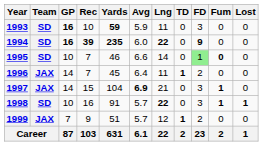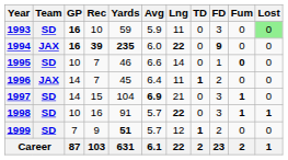1993 | Yards: bold -> normal
1993 | Lost: no background -> lightgreen background
1994 | Team: SD -> JAX
1995 | FD: lightgreen background -> no background
1997 | Team: JAX -> SD
1999 | Team: JAX -> SD
1999 | Yards: normal -> bold
